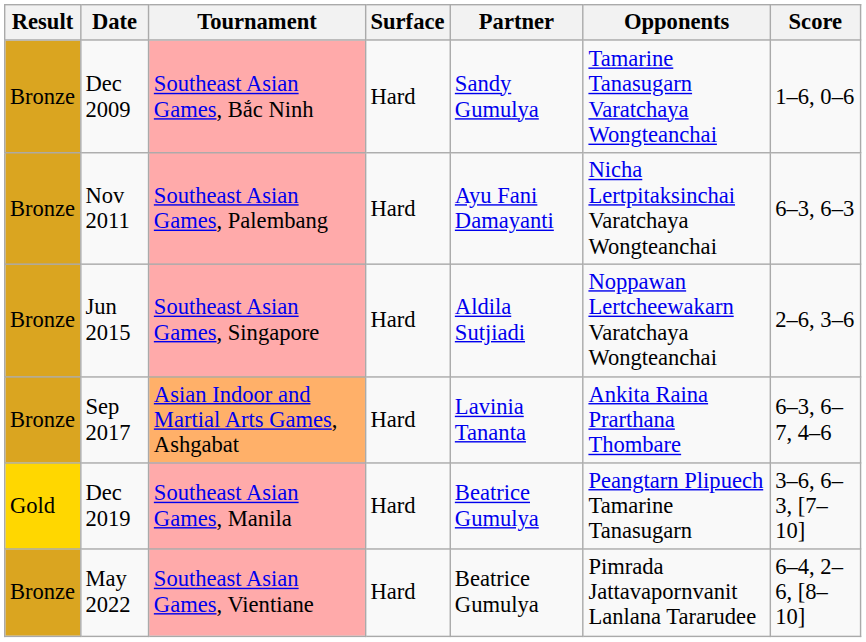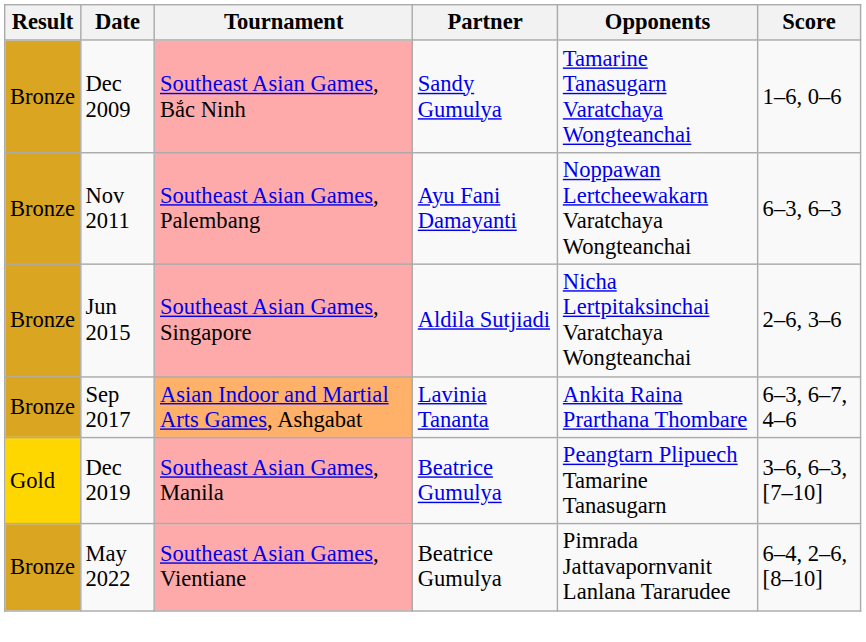- column: Surface | Hard | Hard | Hard | Hard | Hard | Hard
Nov 2011 | Opponents: Nicha Lertpitaksinchai Varatchaya Wongteanchai -> Noppawan Lertcheewakarn Varatchaya Wongteanchai
Jun 2015 | Opponents: Noppawan Lertcheewakarn Varatchaya Wongteanchai -> Nicha Lertpitaksinchai Varatchaya Wongteanchai
